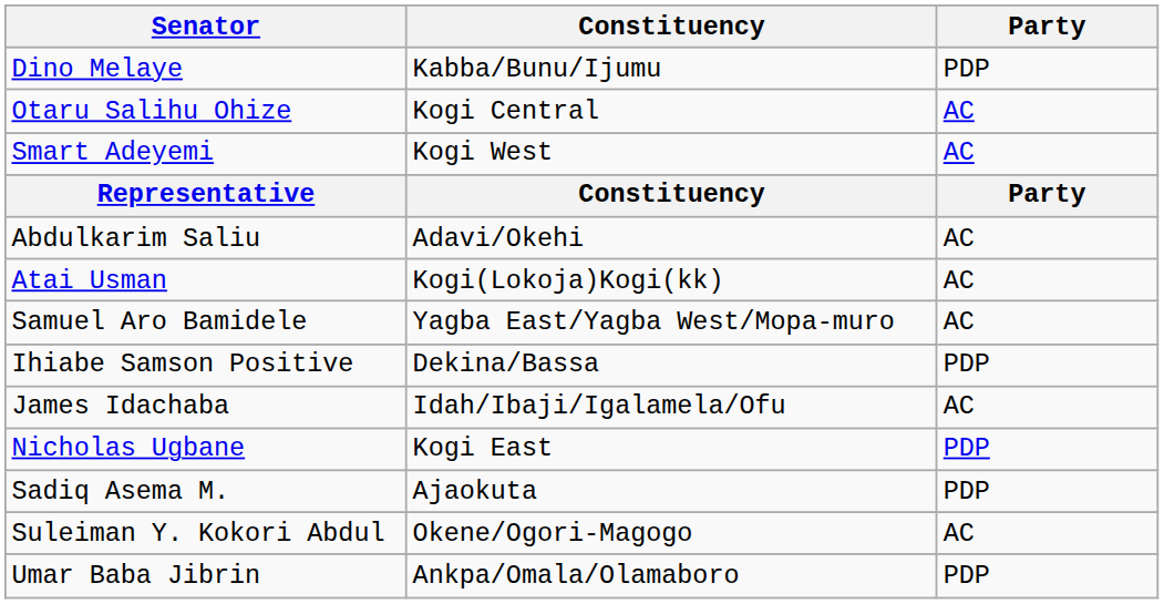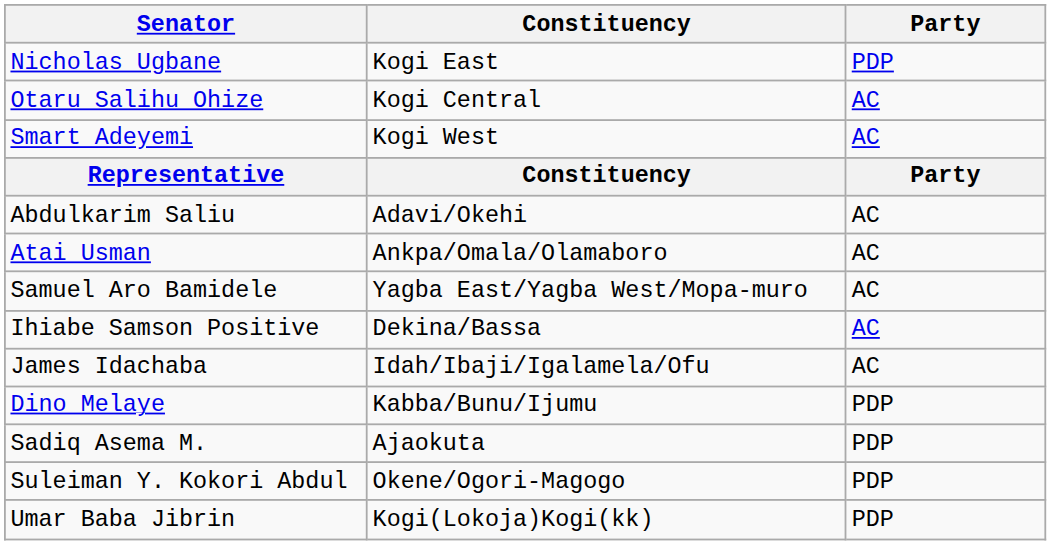rows swapped: Nicholas Ugbane <-> Dino Melaye
Atai Usman | Constituency: Kogi(Lokoja)Kogi(kk) -> Ankpa/Omala/Olamaboro
Ihiabe Samson Positive | Party: PDP -> AC
Suleiman Y. Kokori Abdul | Party: AC -> PDP
Umar Baba Jibrin | Constituency: Ankpa/Omala/Olamaboro -> Kogi(Lokoja)Kogi(kk)
